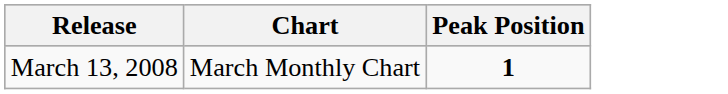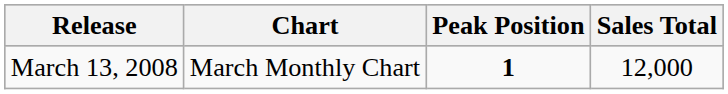+ column: Sales Total | 12,000
